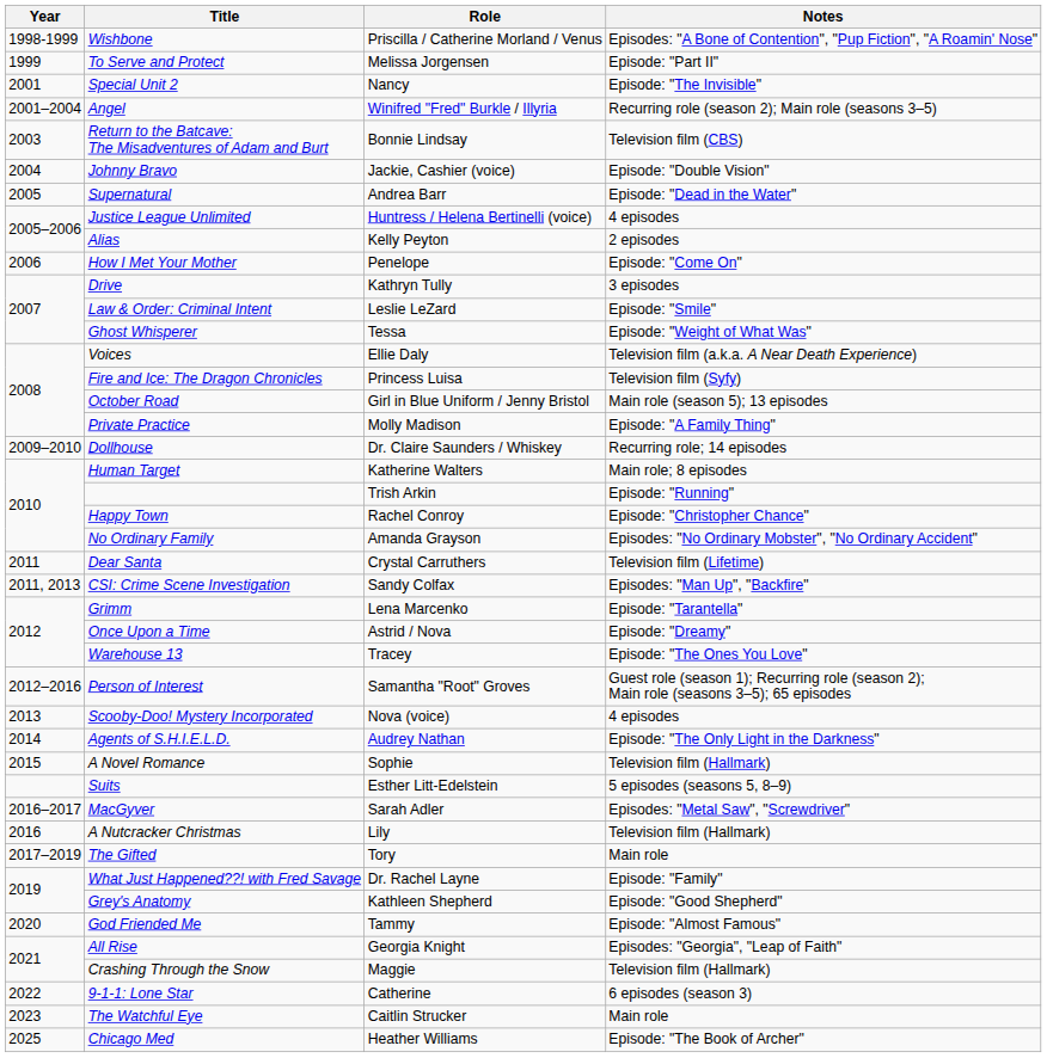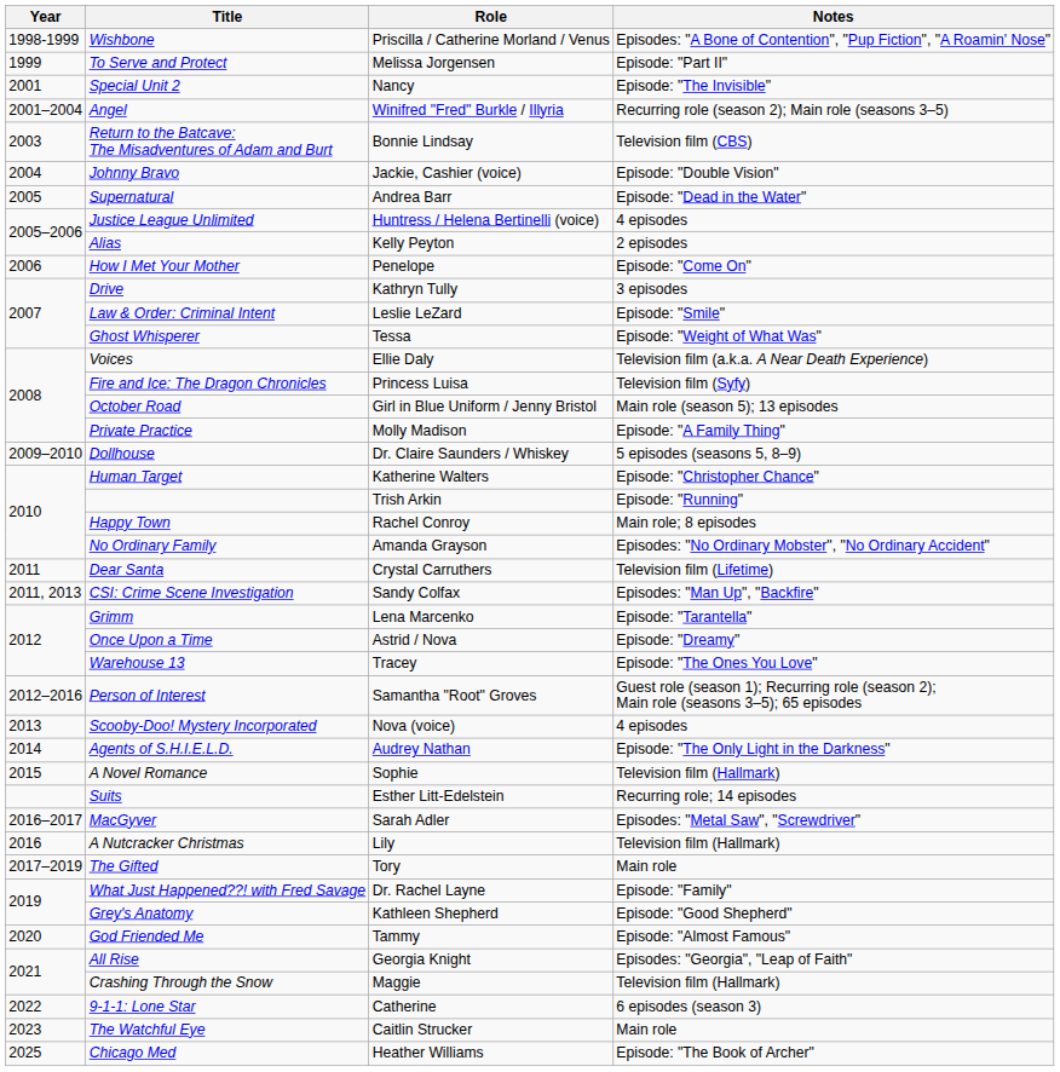Dollhouse | Notes: Recurring role; 14 episodes -> 5 episodes (seasons 5, 8–9)
Human Target | Notes: Main role; 8 episodes -> Episode: "Christopher Chance"
Happy Town | Notes: Episode: "Christopher Chance" -> Main role; 8 episodes
Suits | Notes: 5 episodes (seasons 5, 8–9) -> Recurring role; 14 episodes
